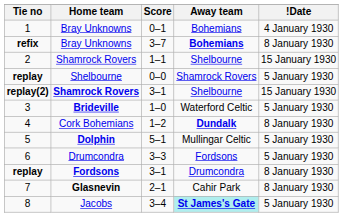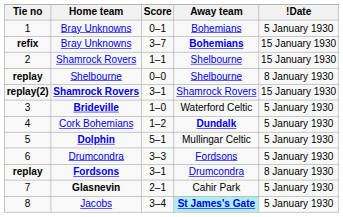1 | !Date: 4 January 1930 -> 5 January 1930
refix | !Date: 8 January 1930 -> 15 January 1930
replay / 0–0 | Away team: Shamrock Rovers -> Shelbourne
replay / 0–0 | !Date: 5 January 1930 -> 8 January 1930
replay(2) | Away team: Shelbourne -> Shamrock Rovers
4 | !Date: 8 January 1930 -> 5 January 1930
7 | !Date: 8 January 1930 -> 5 January 1930
